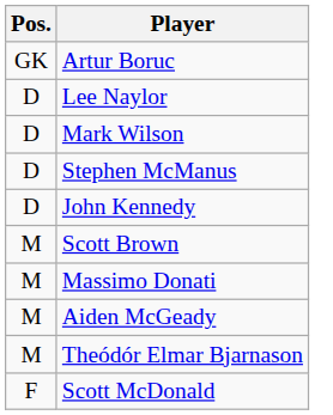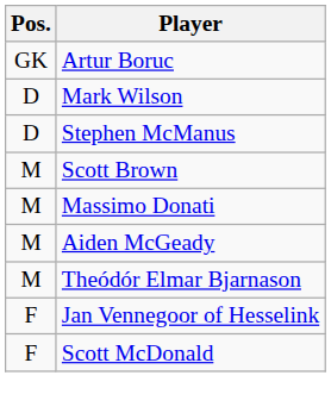- row: D | Lee Naylor
- row: D | John Kennedy
+ row: F | Jan Vennegoor of Hesselink
